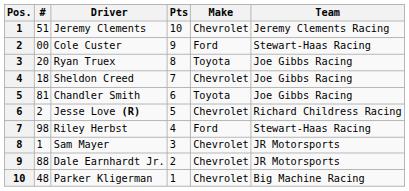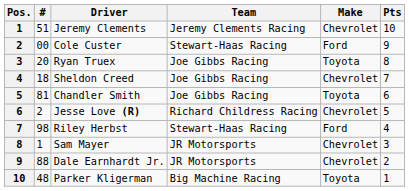columns swapped: Team <-> Pts
Parker Kligerman | Make: Chevrolet -> Toyota
